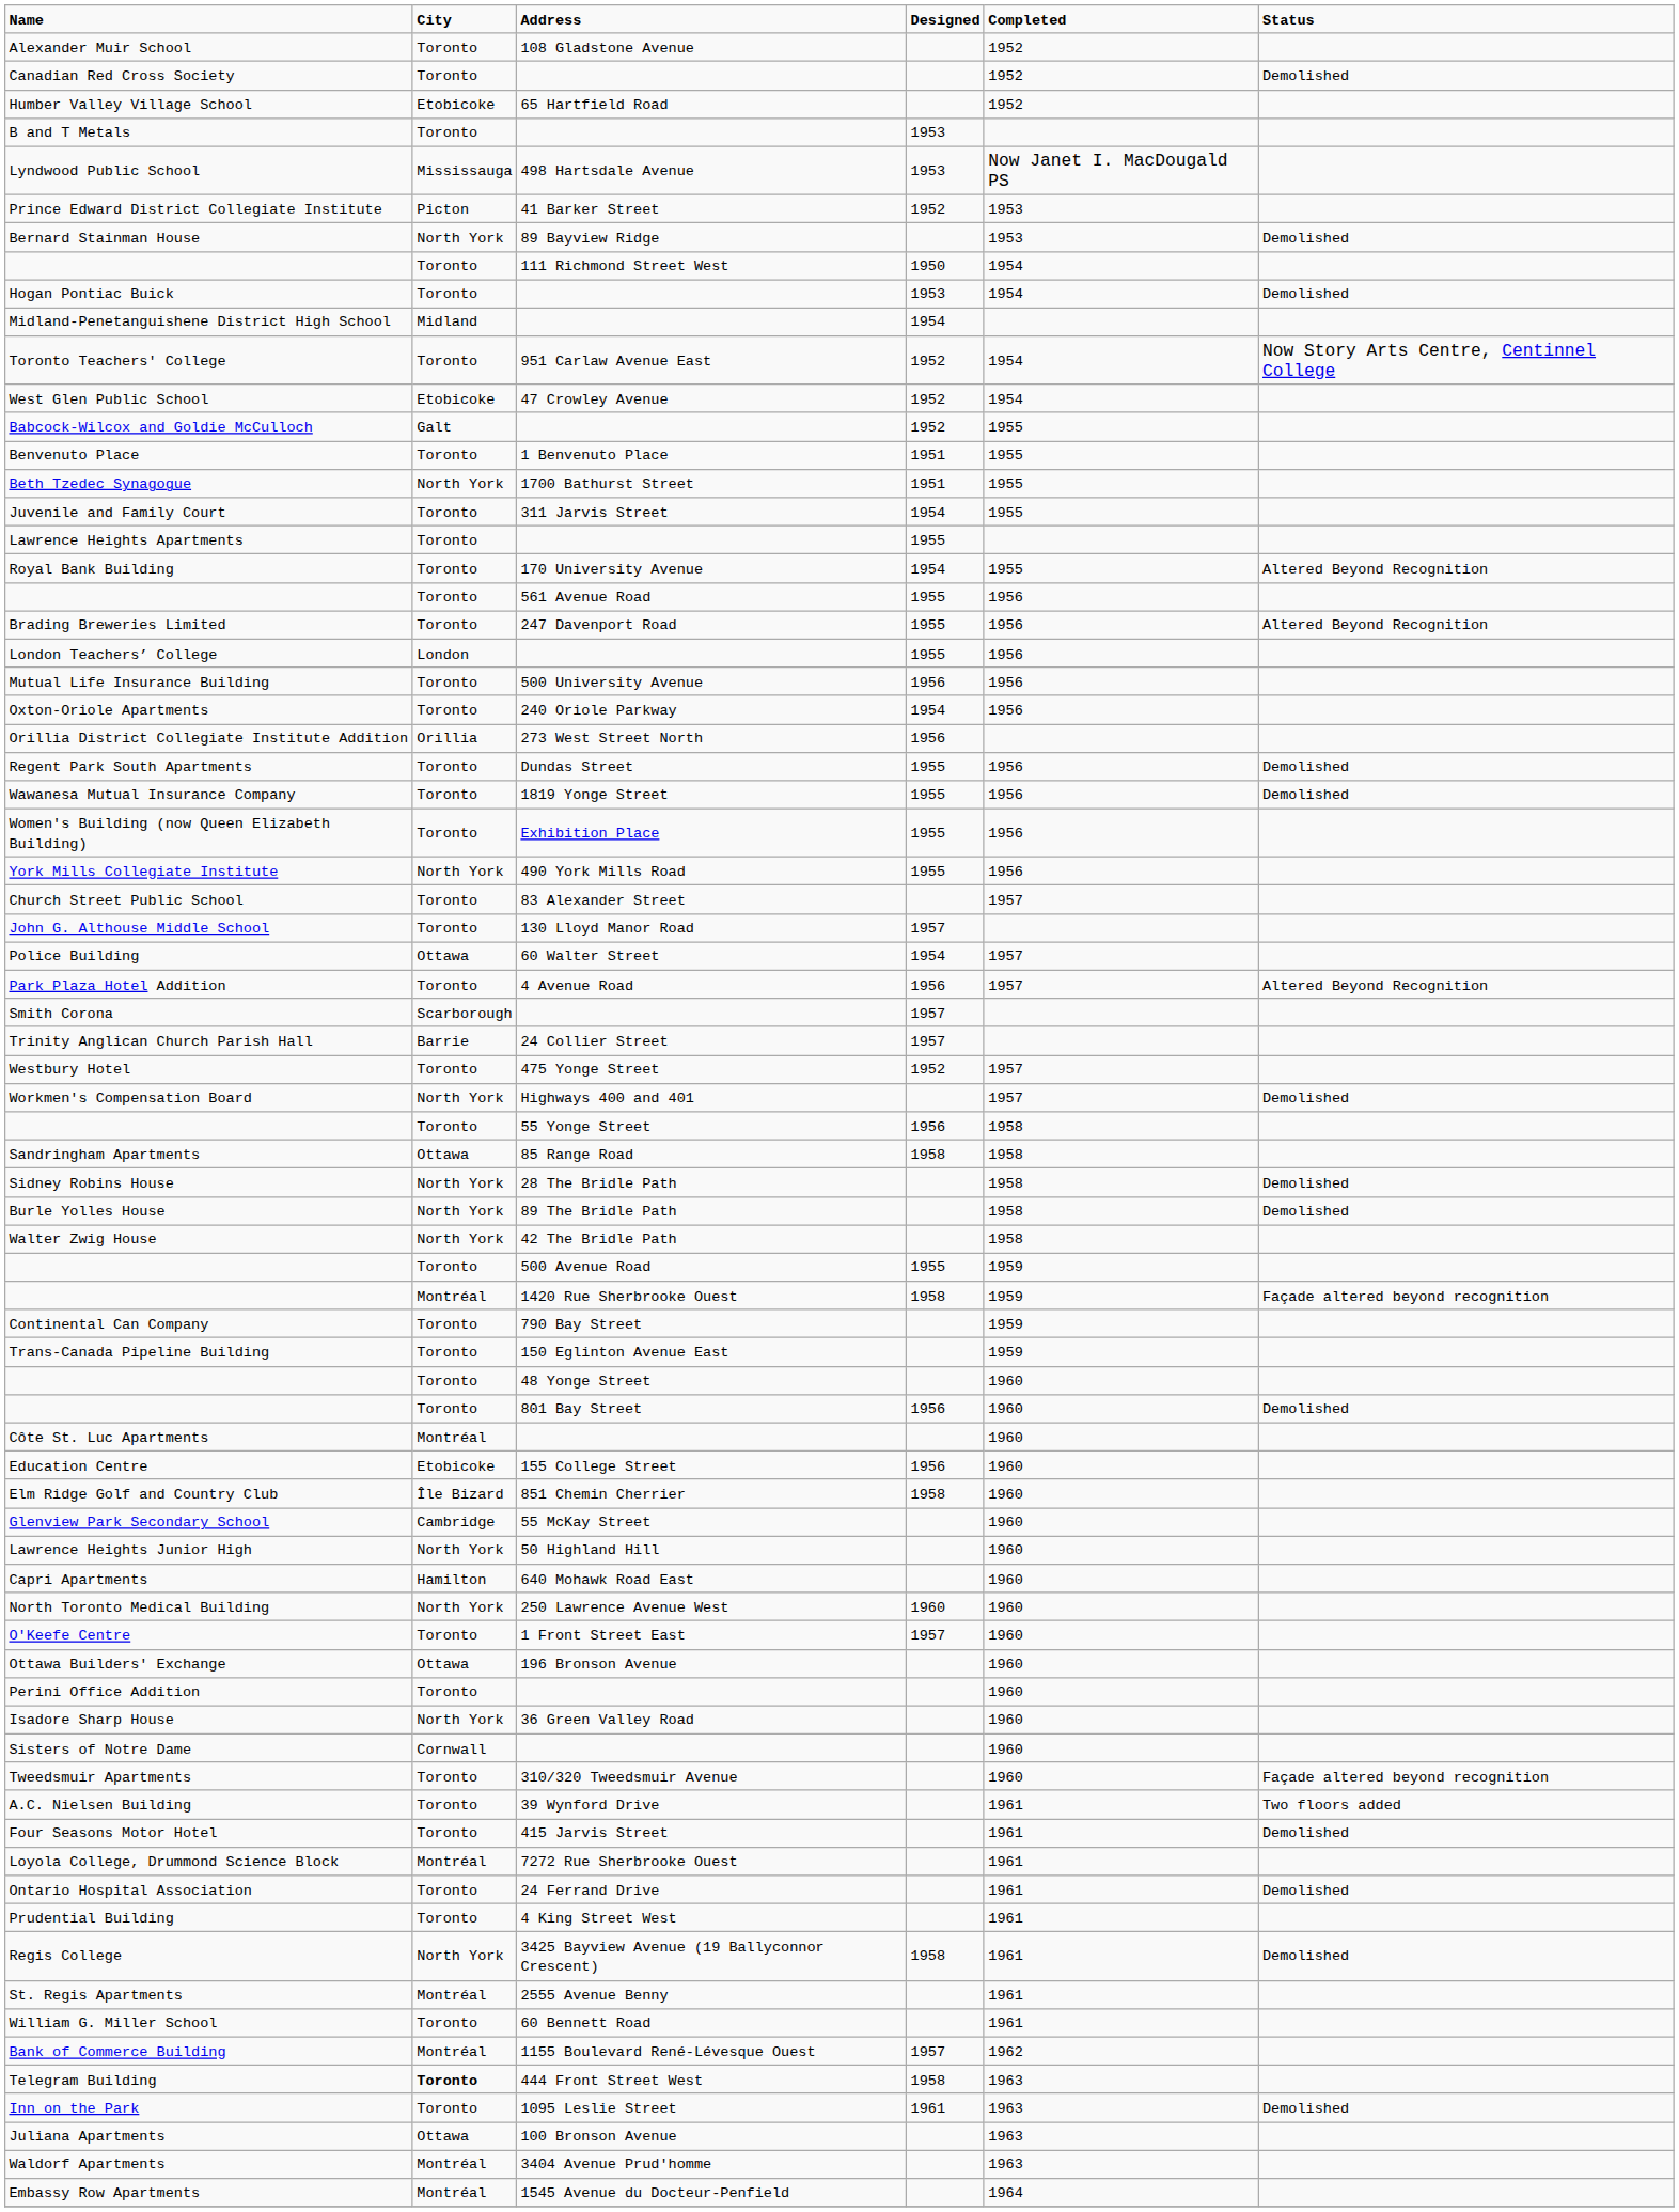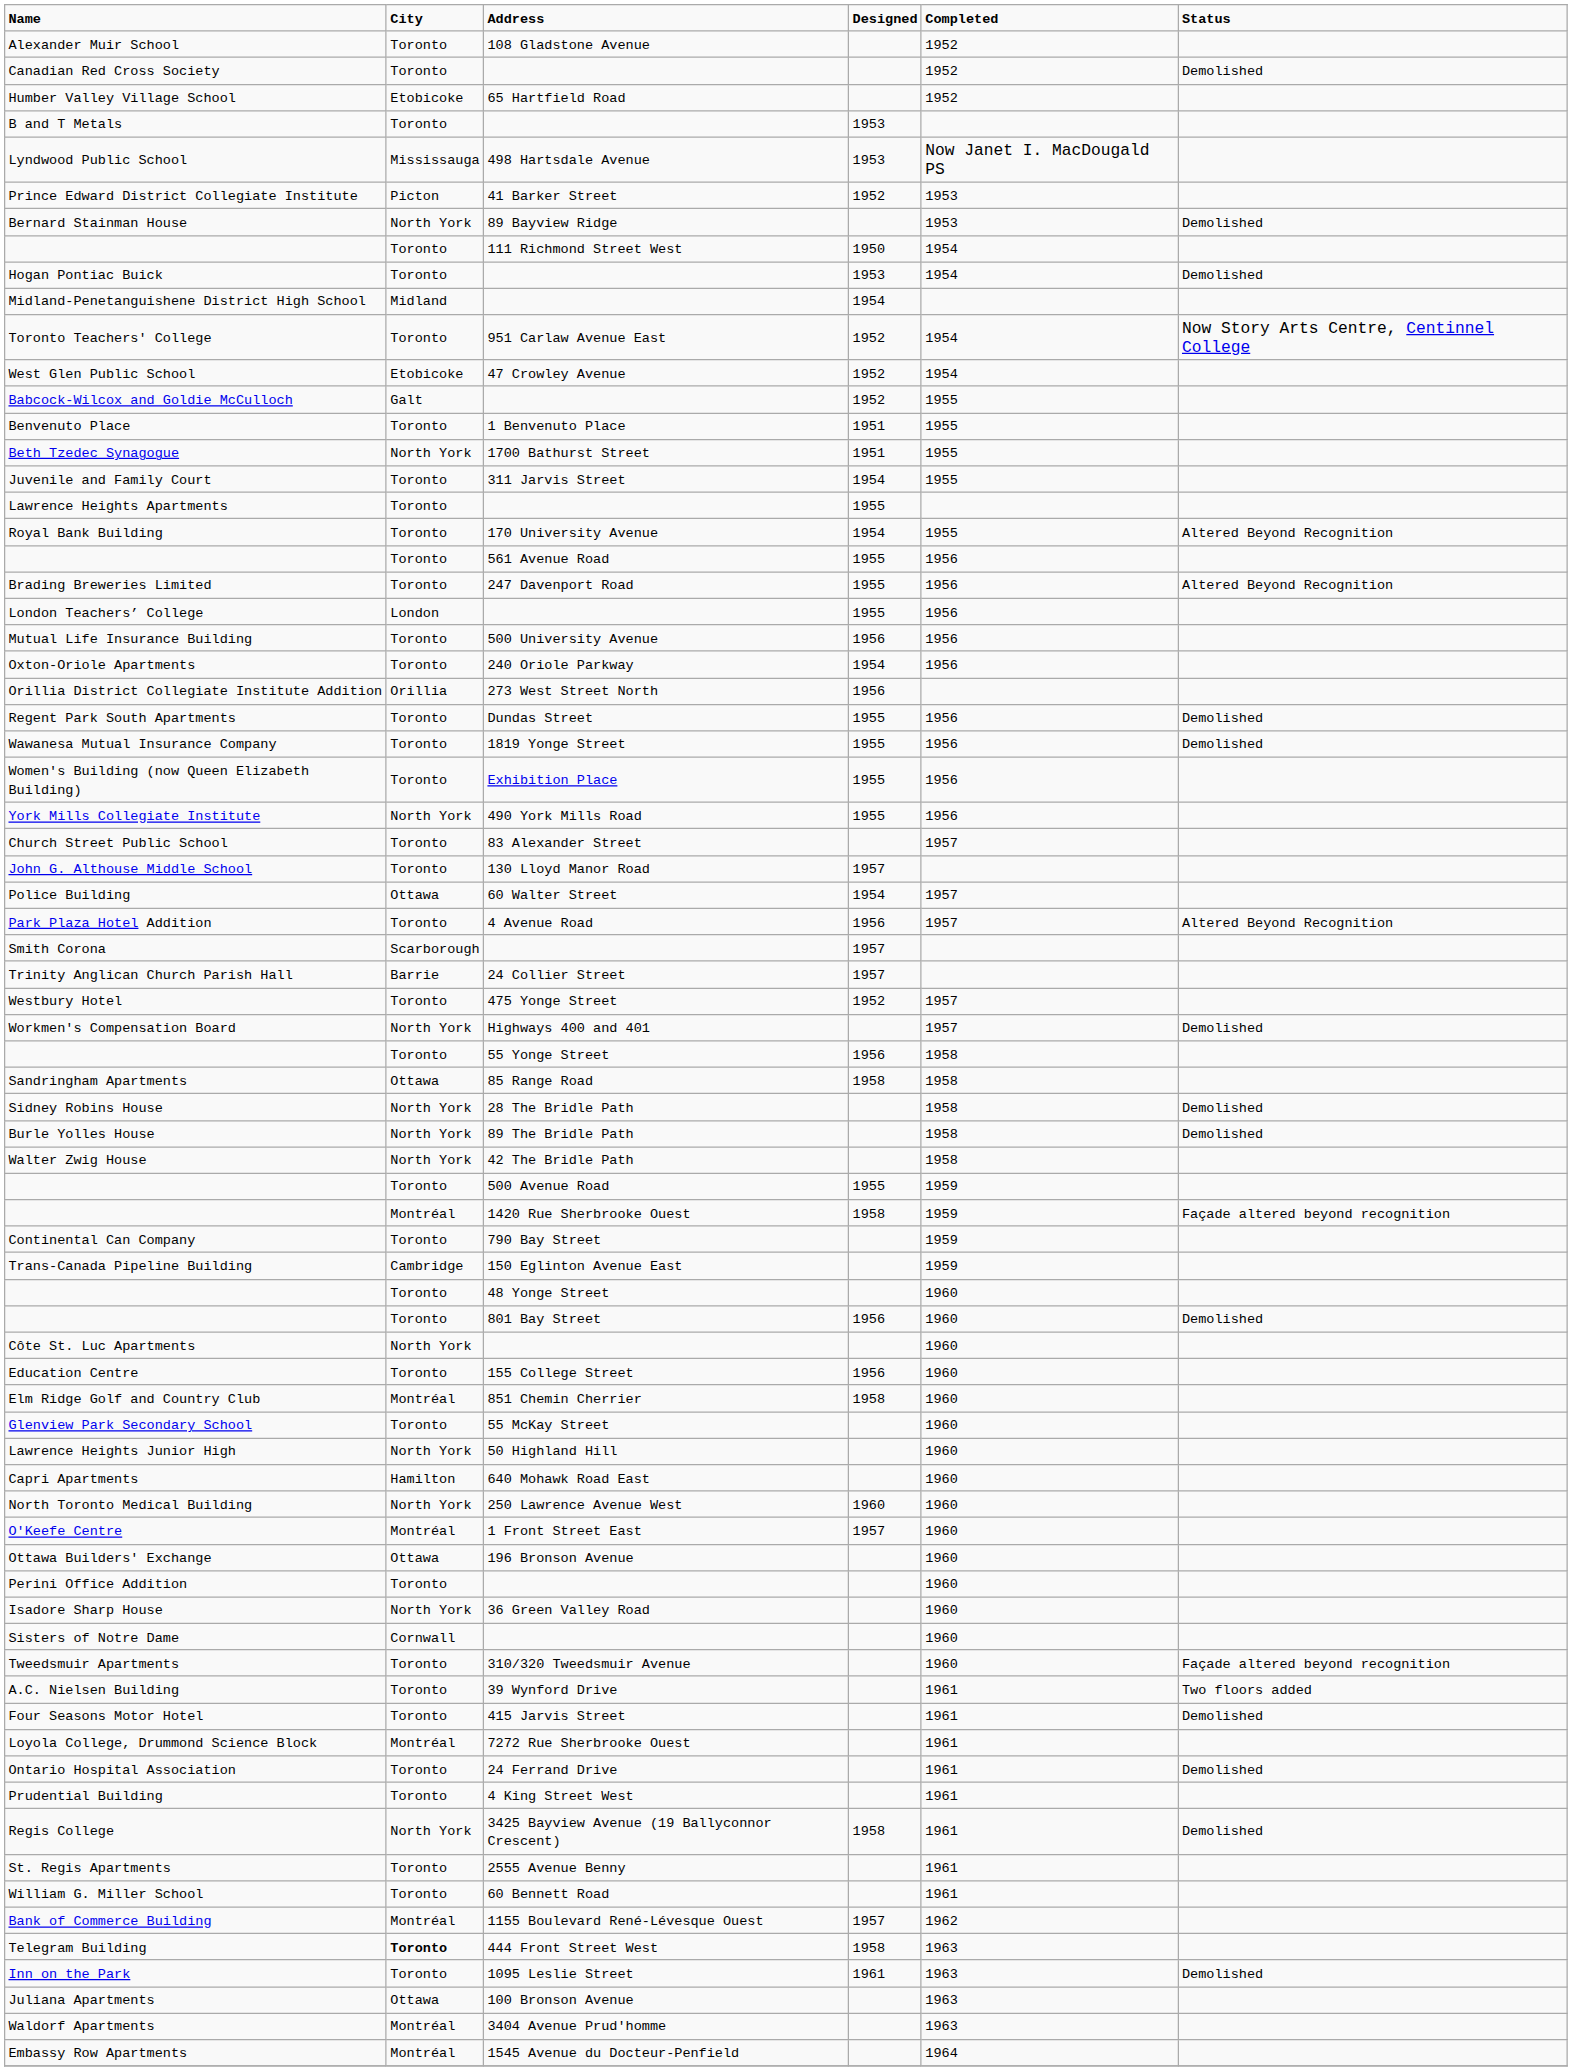Trans-Canada Pipeline Building | City: Toronto -> Cambridge
Côte St. Luc Apartments | City: Montréal -> North York
Education Centre | City: Etobicoke -> Toronto
Elm Ridge Golf and Country Club | City: Île Bizard -> Montréal
Glenview Park Secondary School | City: Cambridge -> Toronto
O'Keefe Centre | City: Toronto -> Montréal
St. Regis Apartments | City: Montréal -> Toronto
